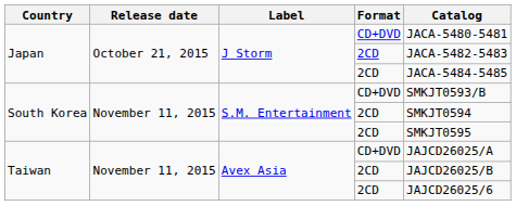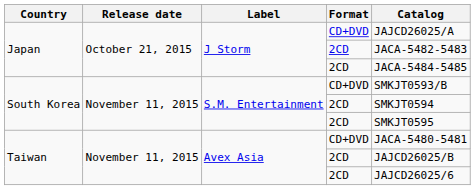Japan / CD+DVD | Catalog: JACA-5480-5481 -> JAJCD26025/A
Taiwan / CD+DVD | Catalog: JAJCD26025/A -> JACA-5480-5481
